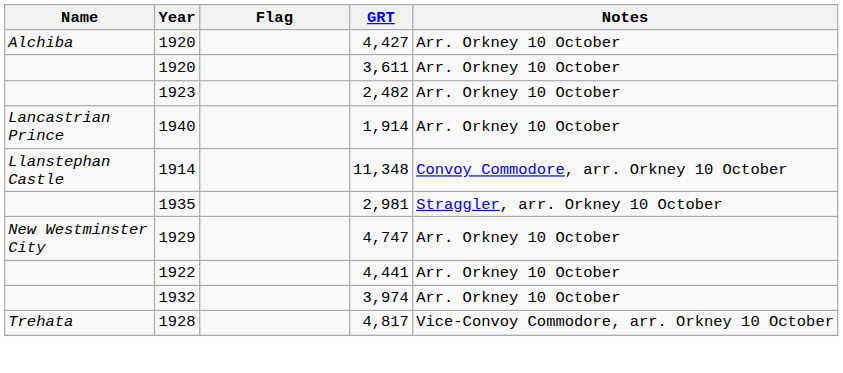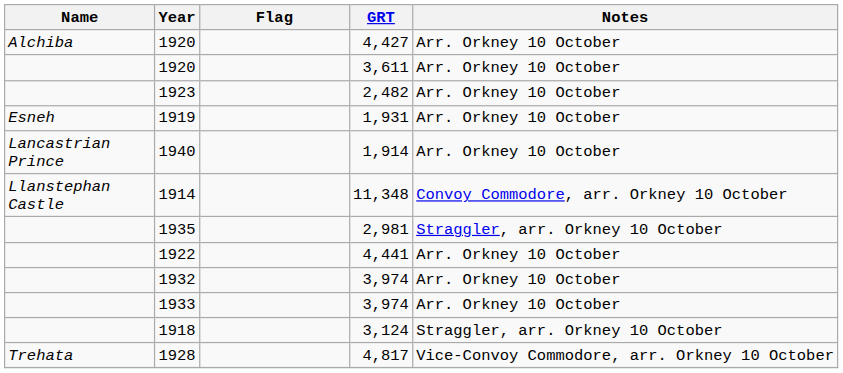+ row: Esneh | 1919 | 1,931 | Arr. Orkney 10 October
- row: New Westminster City | 1929 | 4,747 | Arr. Orkney 10 October
+ row: 1933 | 3,974 | Arr. Orkney 10 October
+ row: 1918 | 3,124 | Straggler, arr. Orkney 10 October
